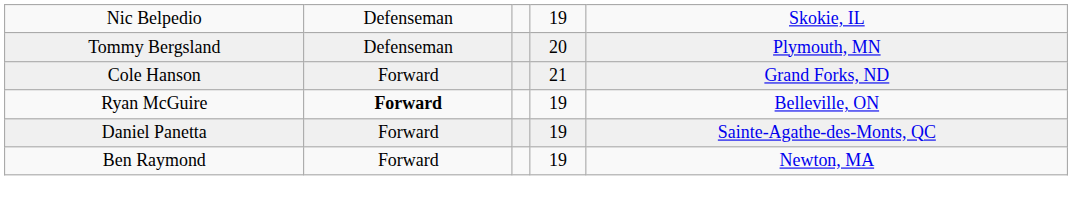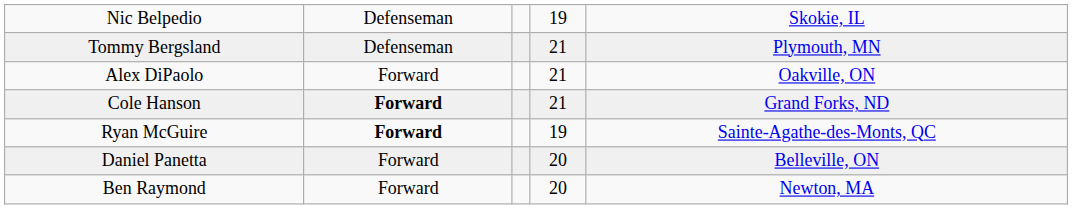Tommy Bergsland | column 4: 20 -> 21
+ row: Alex DiPaolo | Forward | 21 | Oakville, ON
Cole Hanson | column 2: normal -> bold
Ryan McGuire | column 5: Belleville, ON -> Sainte-Agathe-des-Monts, QC
Daniel Panetta | column 4: 19 -> 20
Daniel Panetta | column 5: Sainte-Agathe-des-Monts, QC -> Belleville, ON
Ben Raymond | column 4: 19 -> 20
